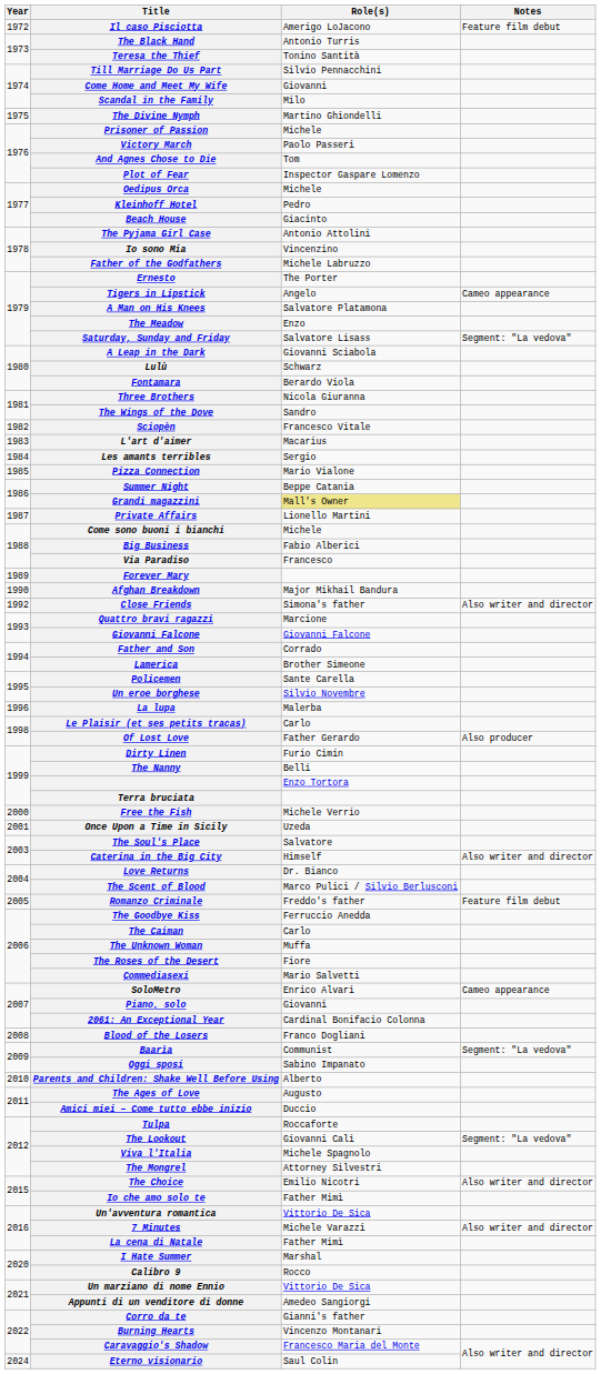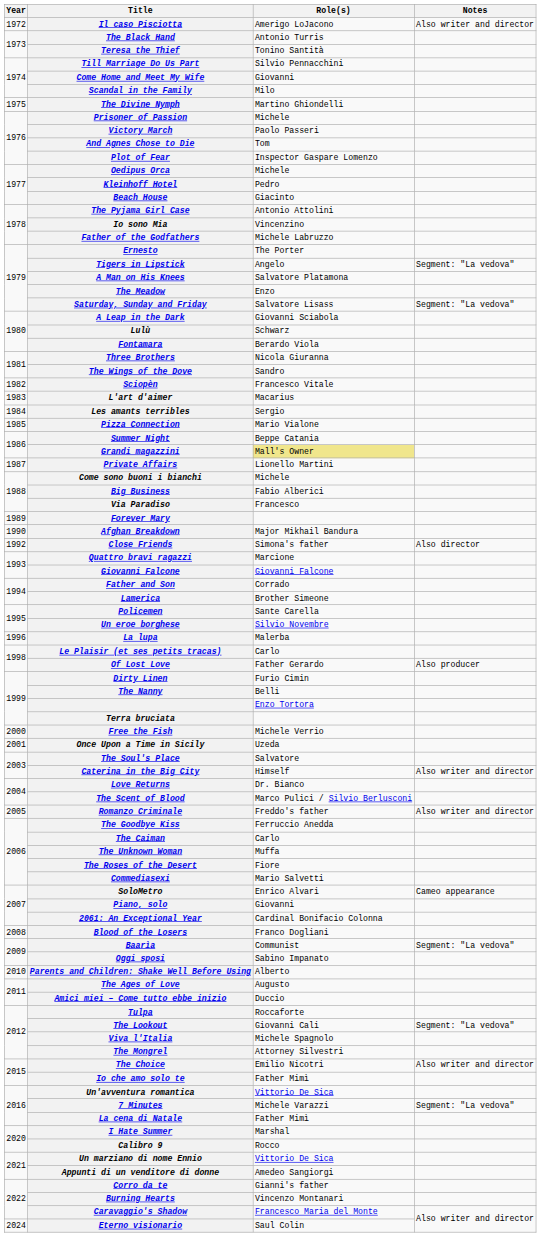Il caso Pisciotta | Notes: Feature film debut -> Also writer and director
Tigers in Lipstick | Notes: Cameo appearance -> Segment: "La vedova"
Close Friends | Notes: Also writer and director -> Also director
Romanzo Criminale | Notes: Feature film debut -> Also writer and director
7 Minutes | Notes: Also writer and director -> Segment: "La vedova"
